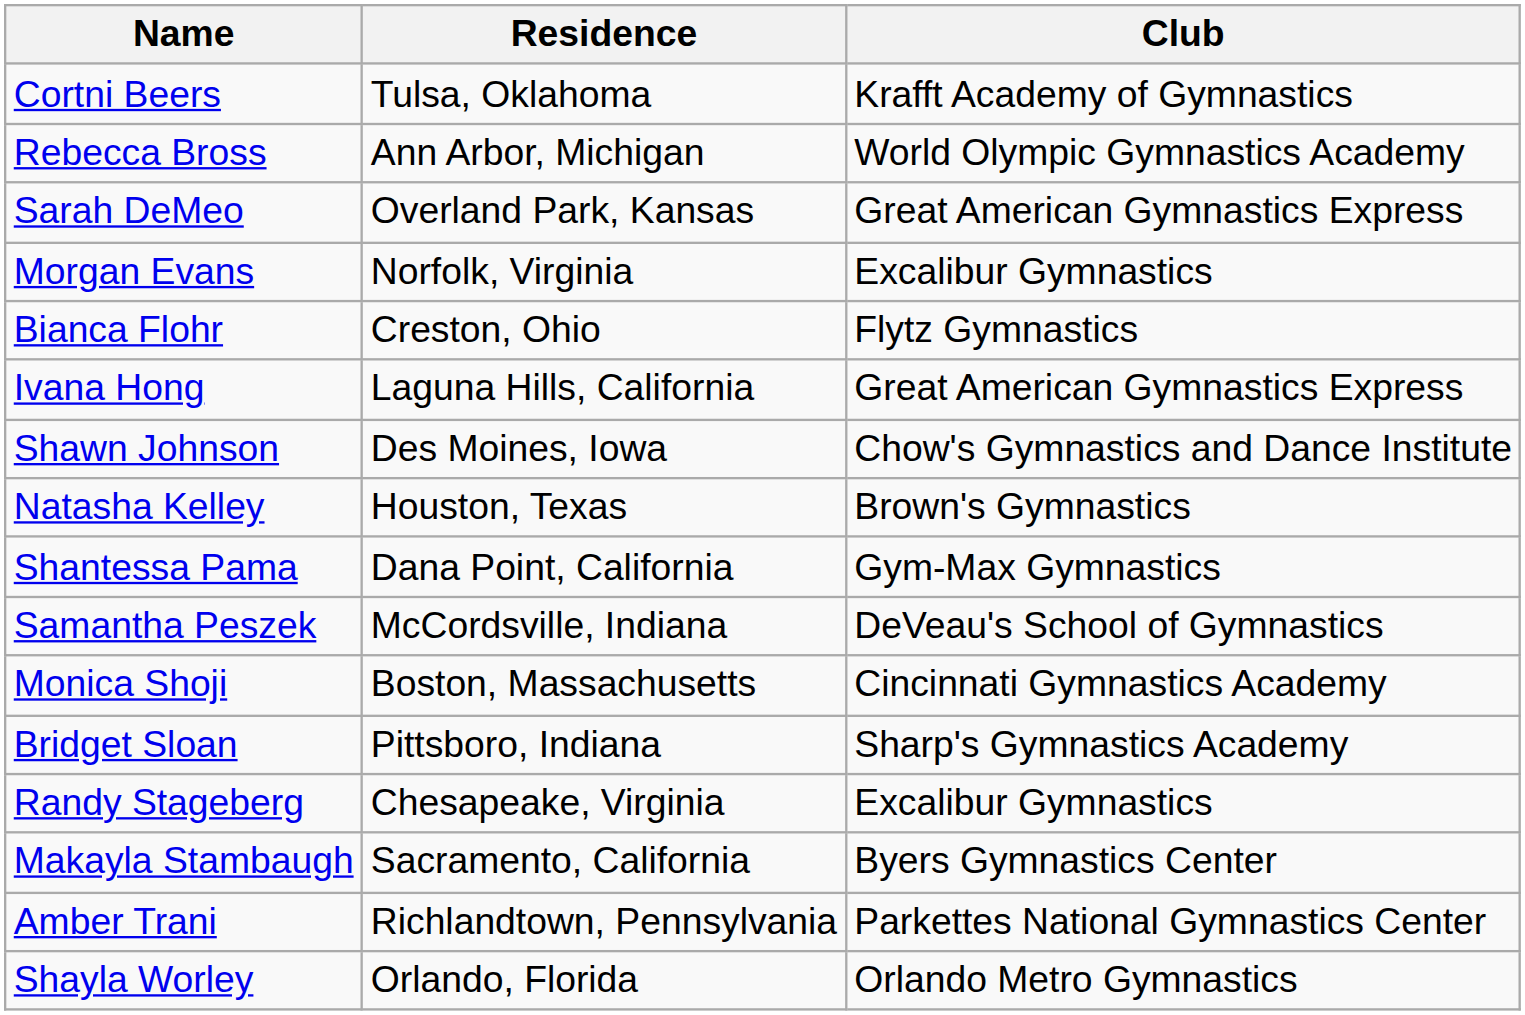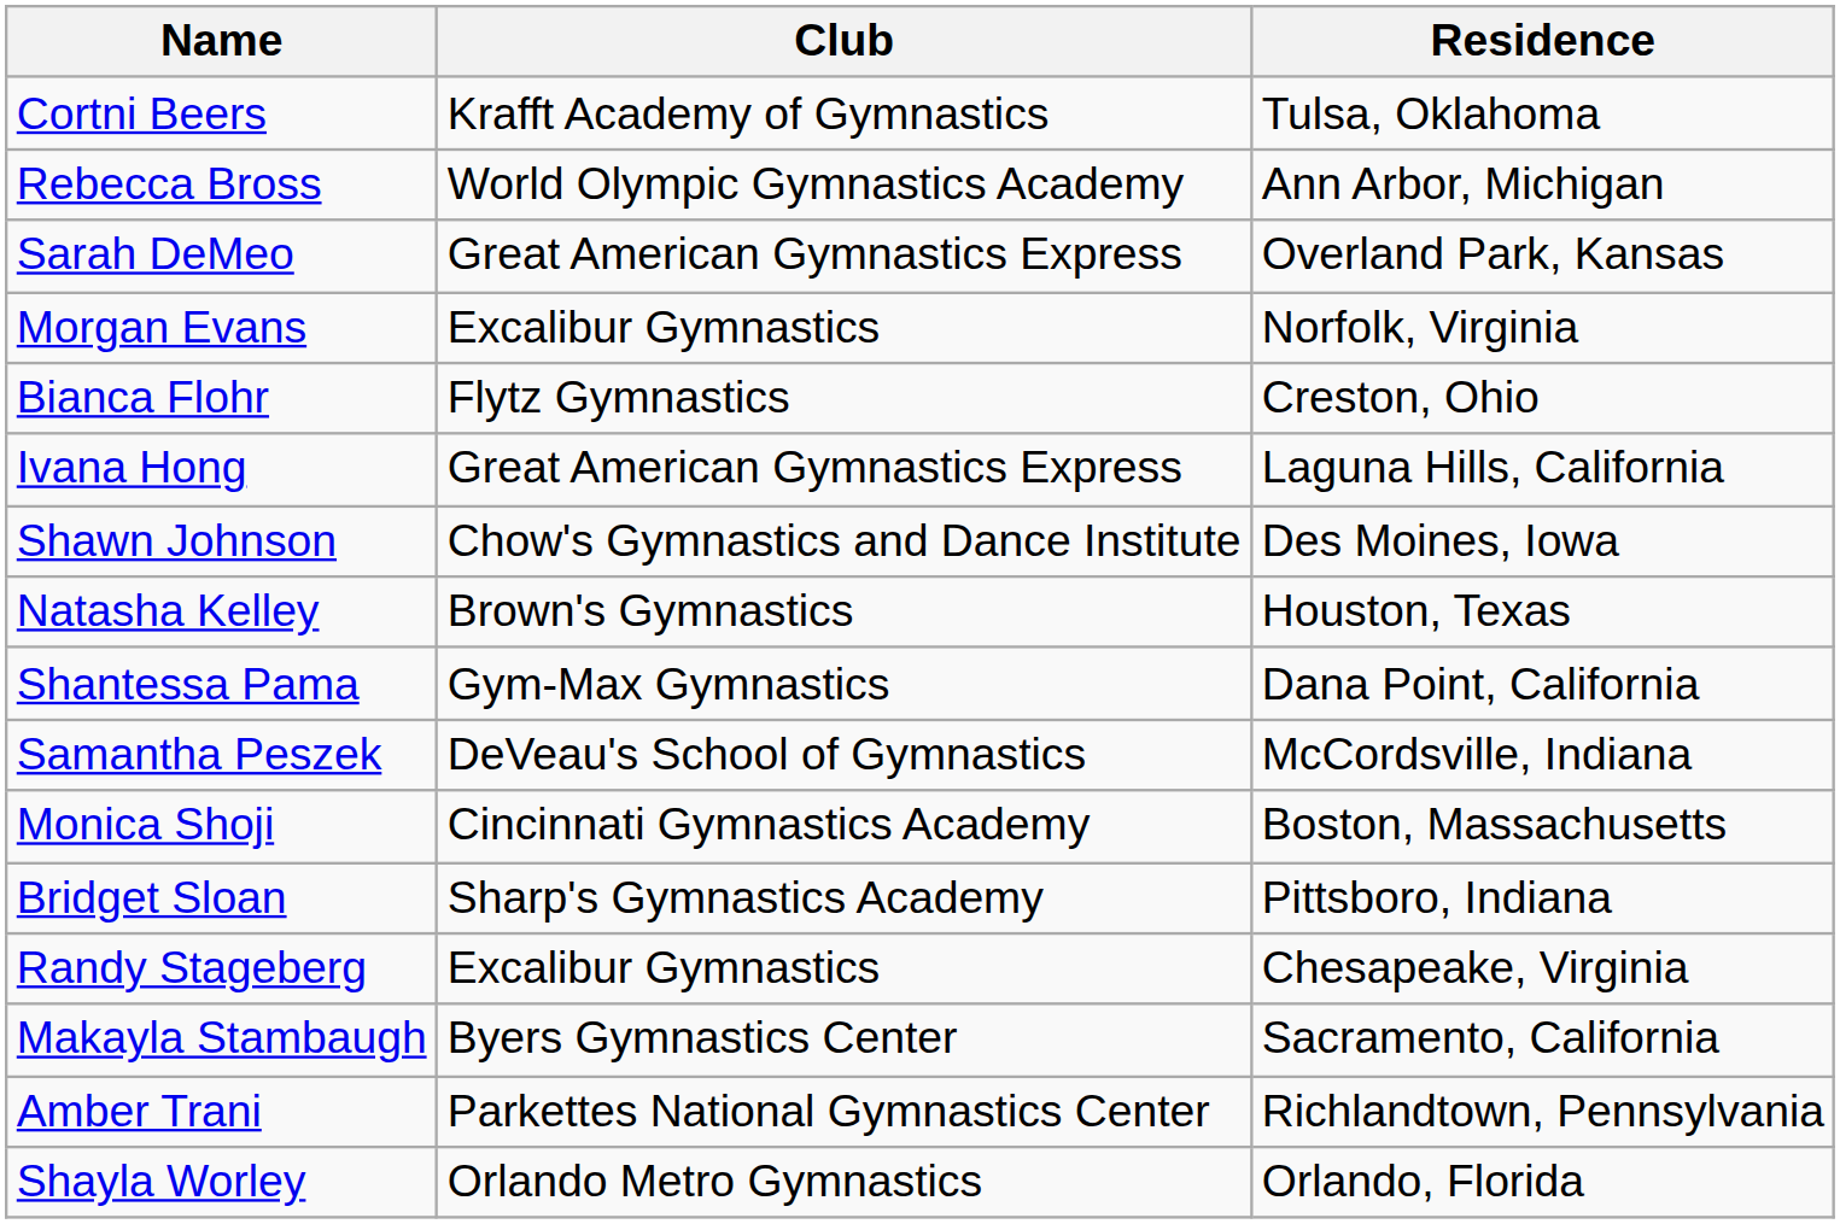columns swapped: Club <-> Residence
